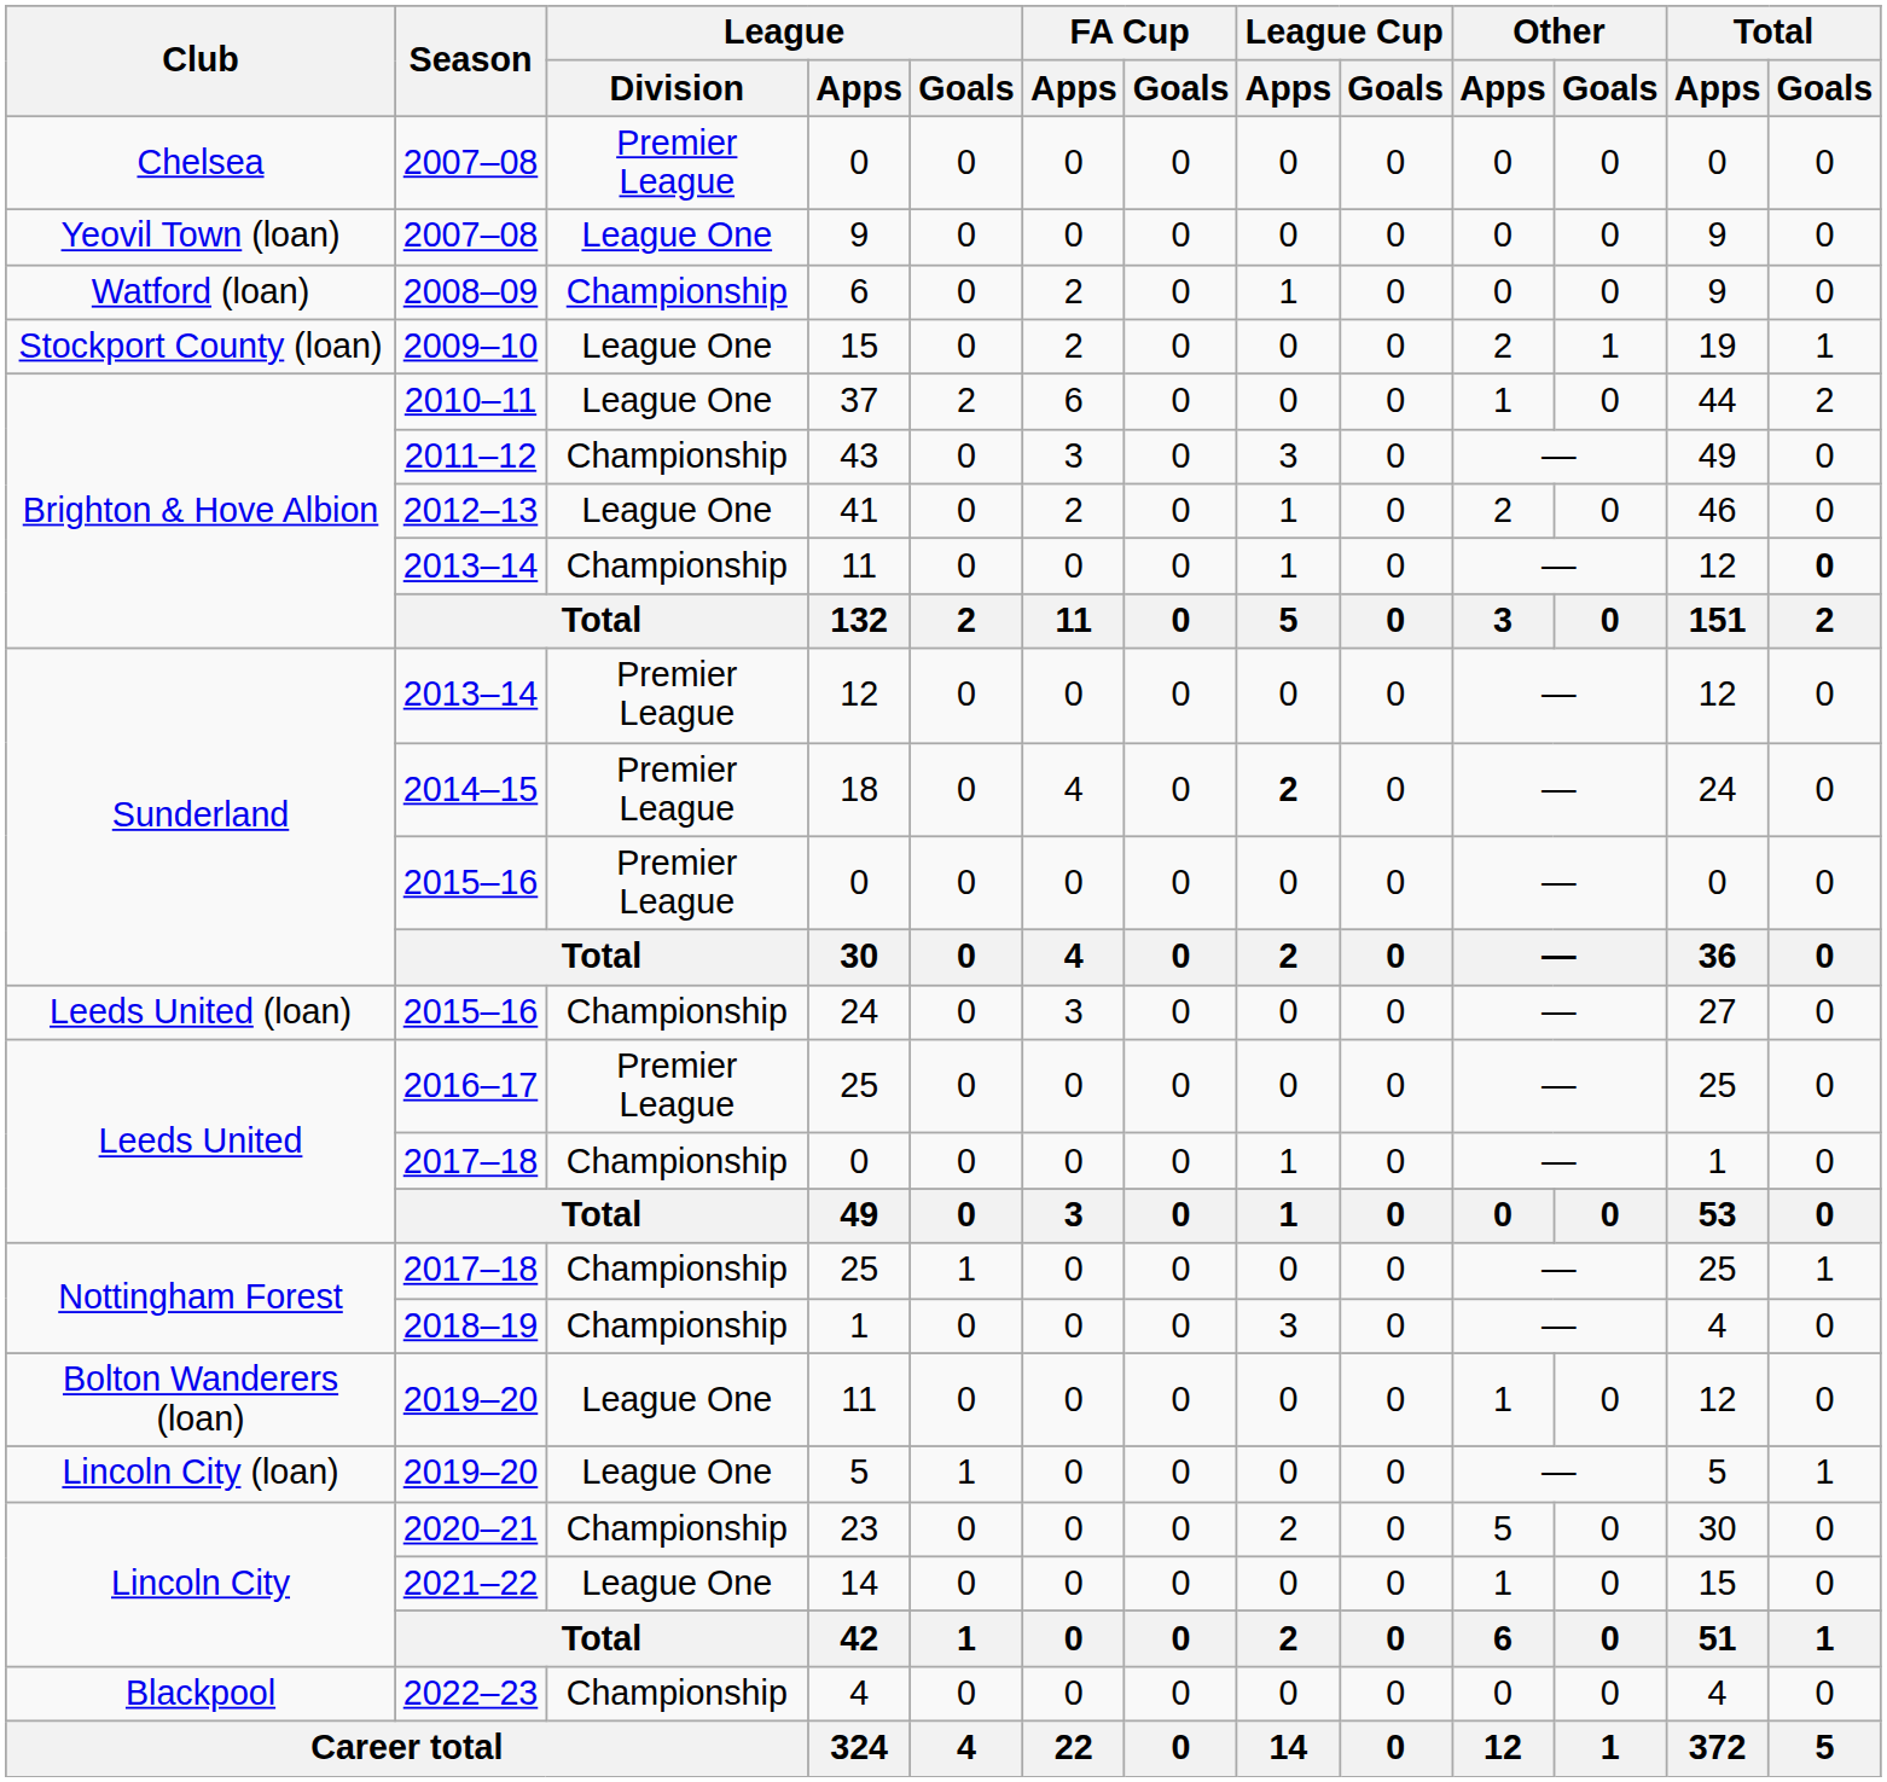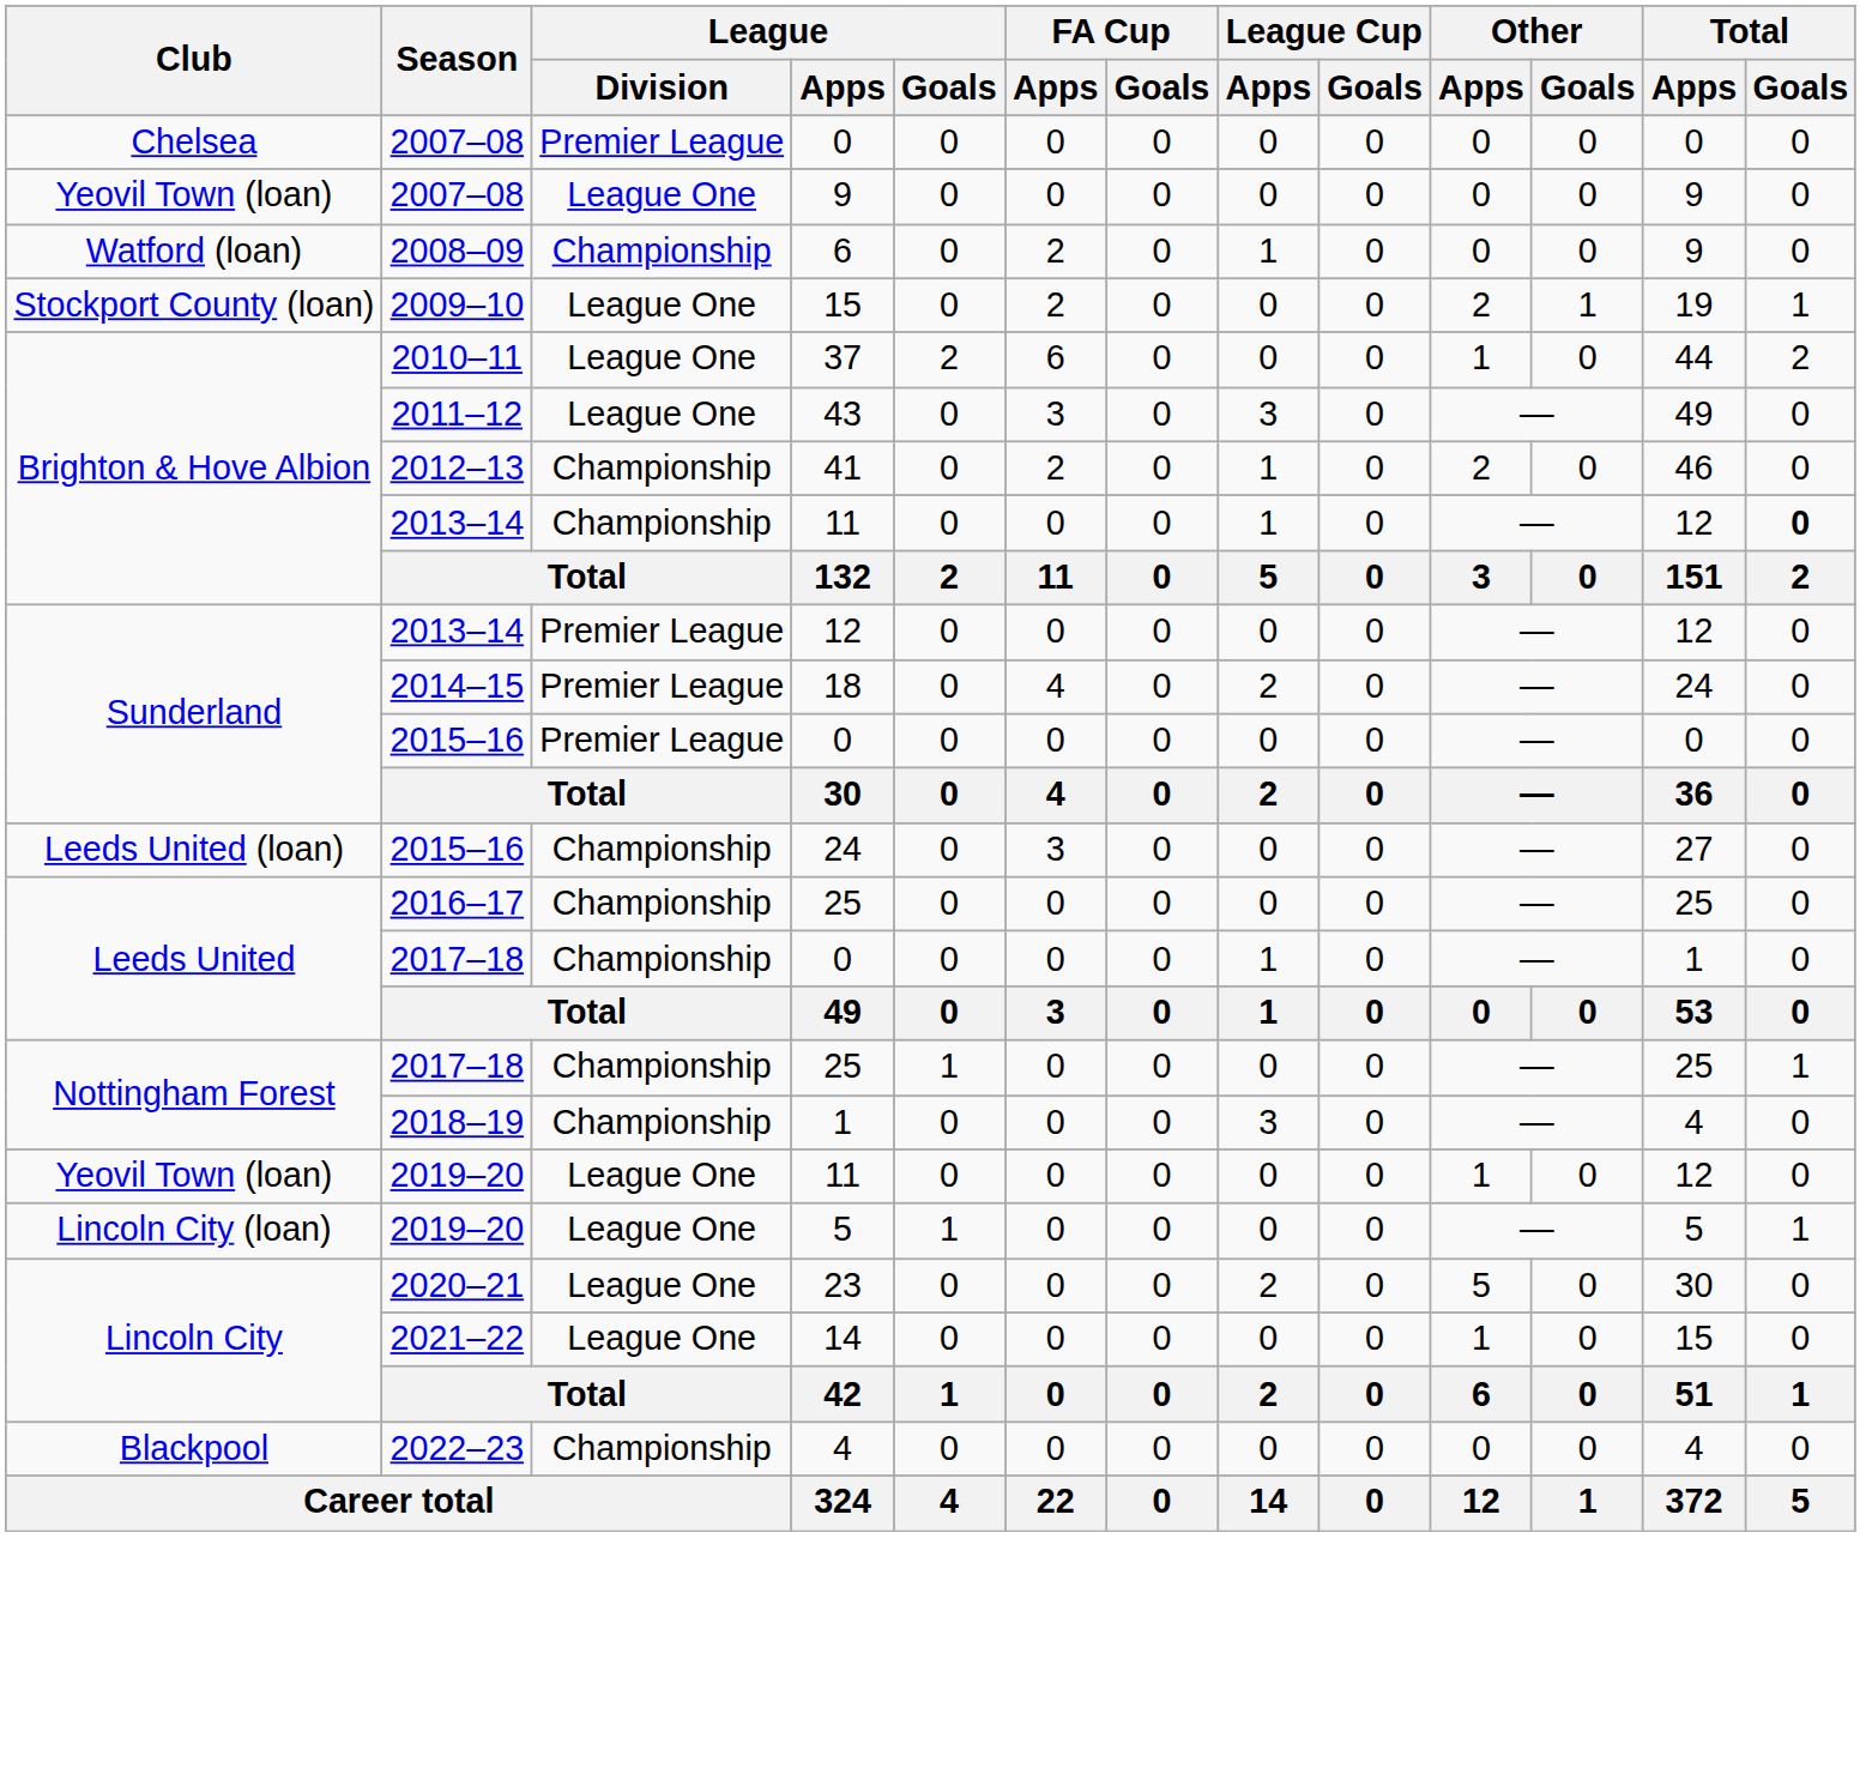43 | League / Division: Championship -> League One
41 | League / Division: League One -> Championship
18 | League Cup / Apps: bold -> normal
2016–17 / 25 | League / Division: Premier League -> Championship
2019–20 / 11 | Club: Bolton Wanderers (loan) -> Yeovil Town (loan)
23 | League / Division: Championship -> League One
